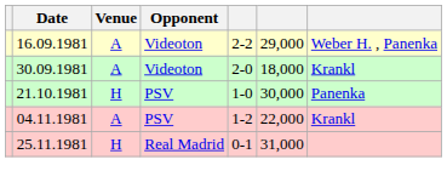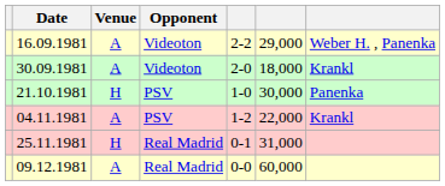+ row: 09.12.1981 | A | Real Madrid | 0-0 | 60,000
